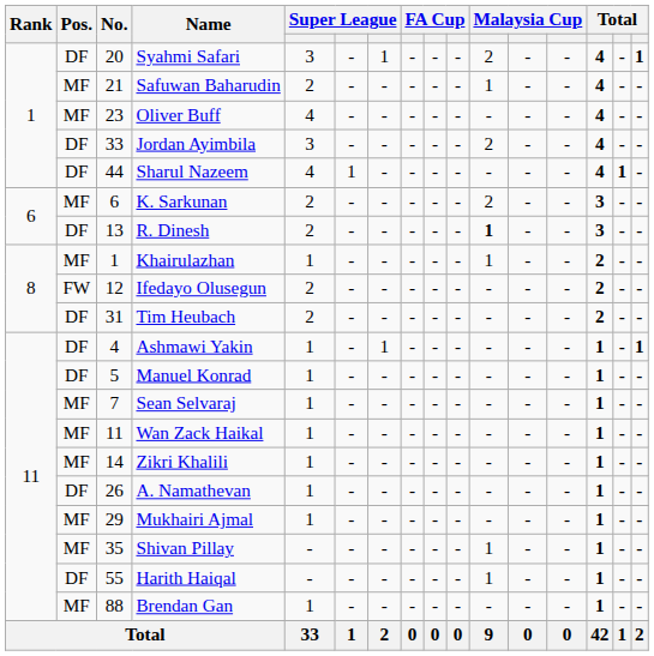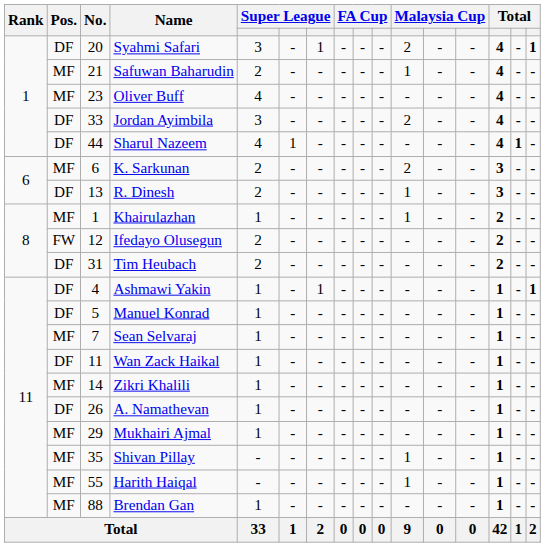R. Dinesh | column 11: bold -> normal
Wan Zack Haikal | Pos.: MF -> DF
Harith Haiqal | Pos.: DF -> MF
